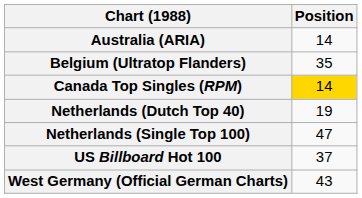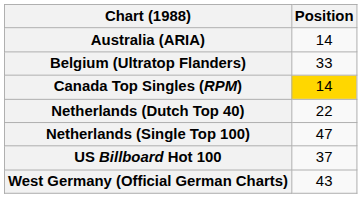Belgium (Ultratop Flanders) | Position: 35 -> 33
Netherlands (Dutch Top 40) | Position: 19 -> 22
